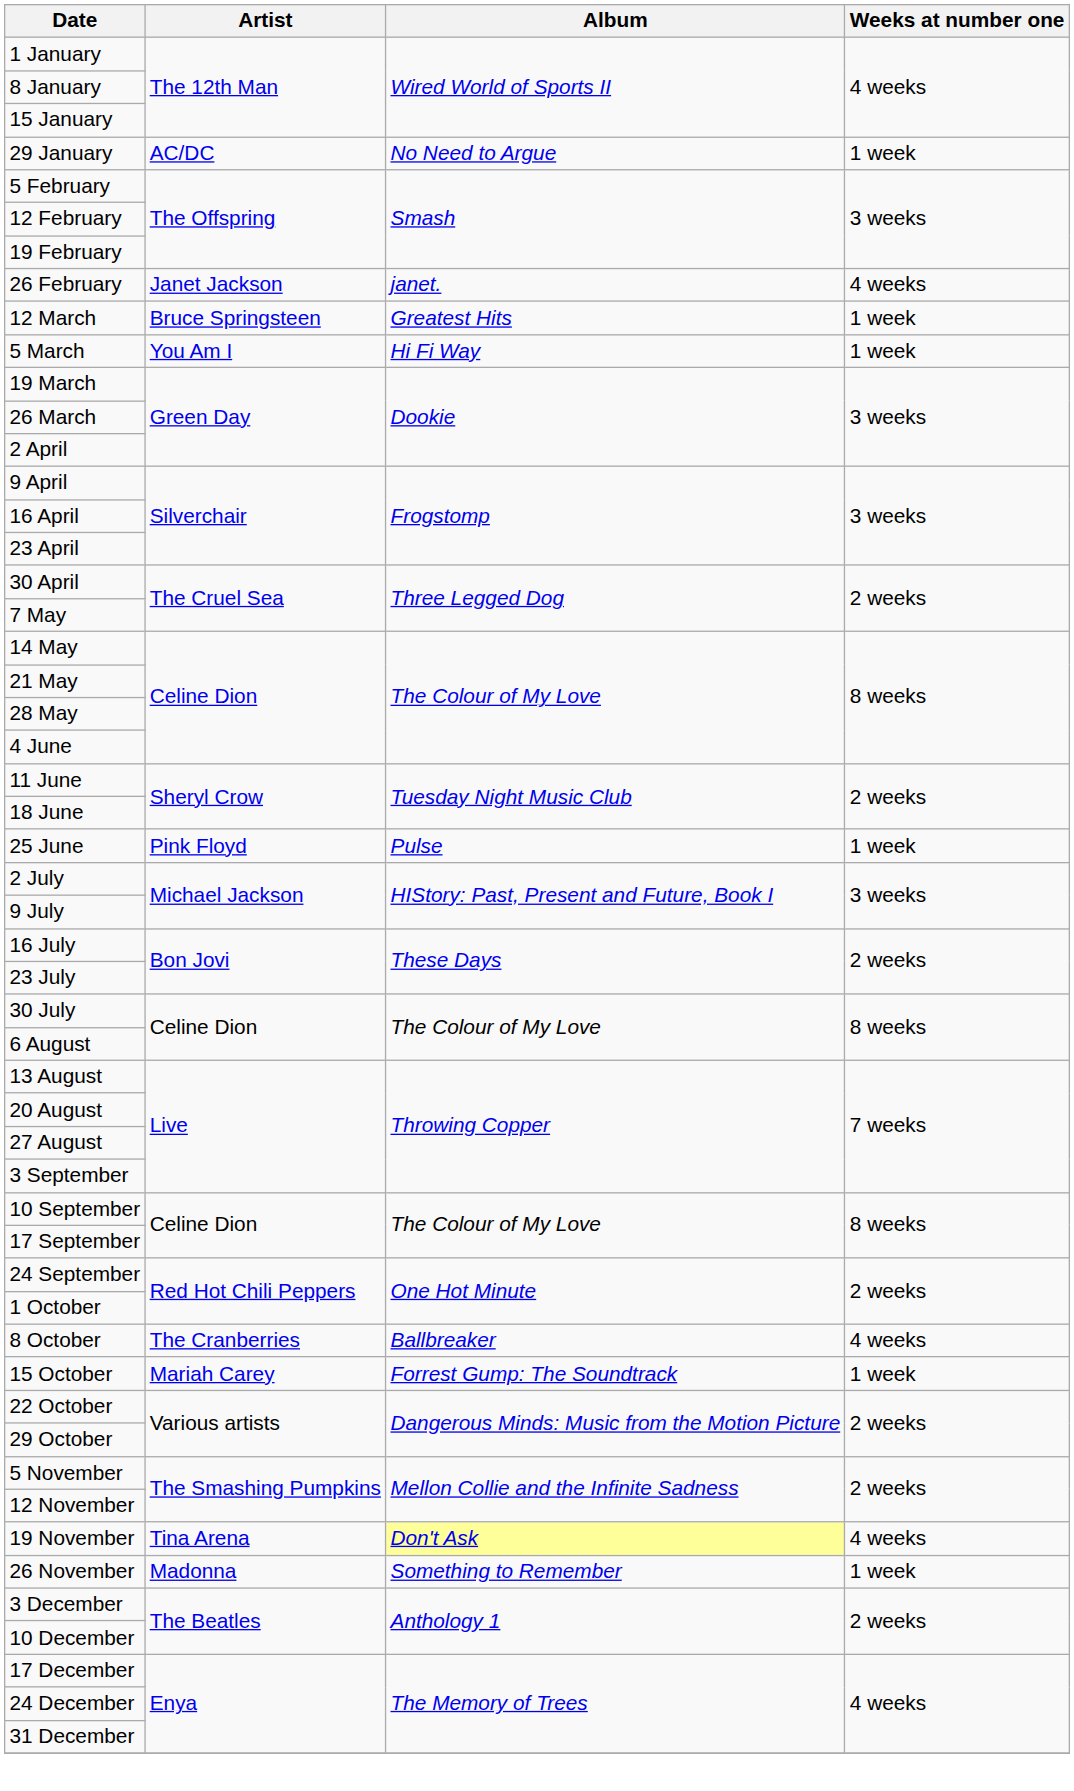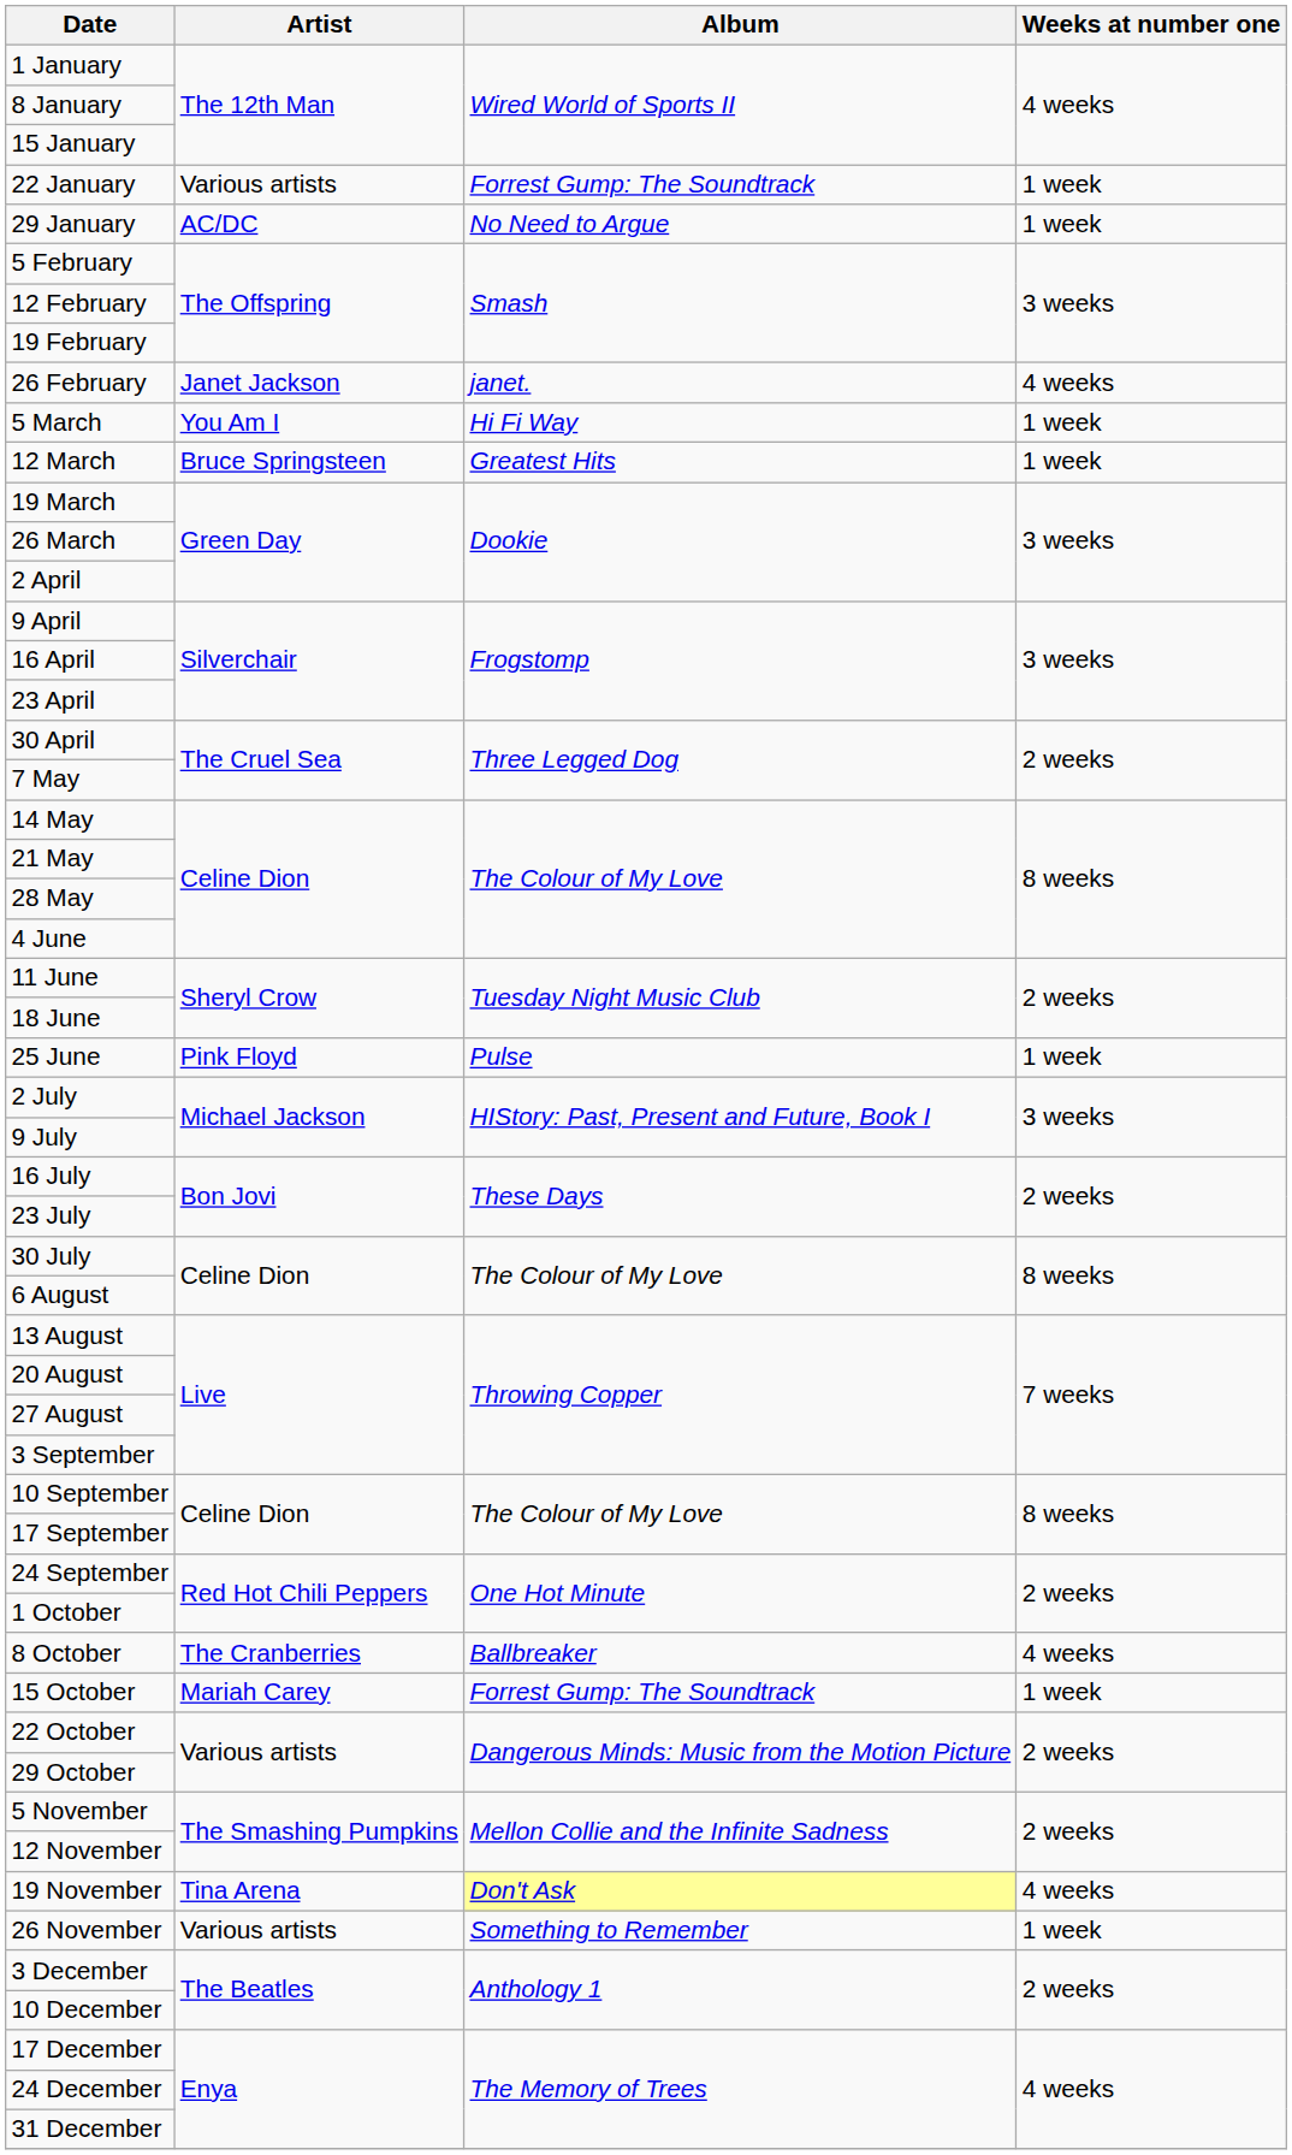+ row: 22 January | Various artists | Forrest Gump: The Soundtrack | 1 week
rows swapped: 5 March <-> 12 March
26 November | Artist: Madonna -> Various artists
